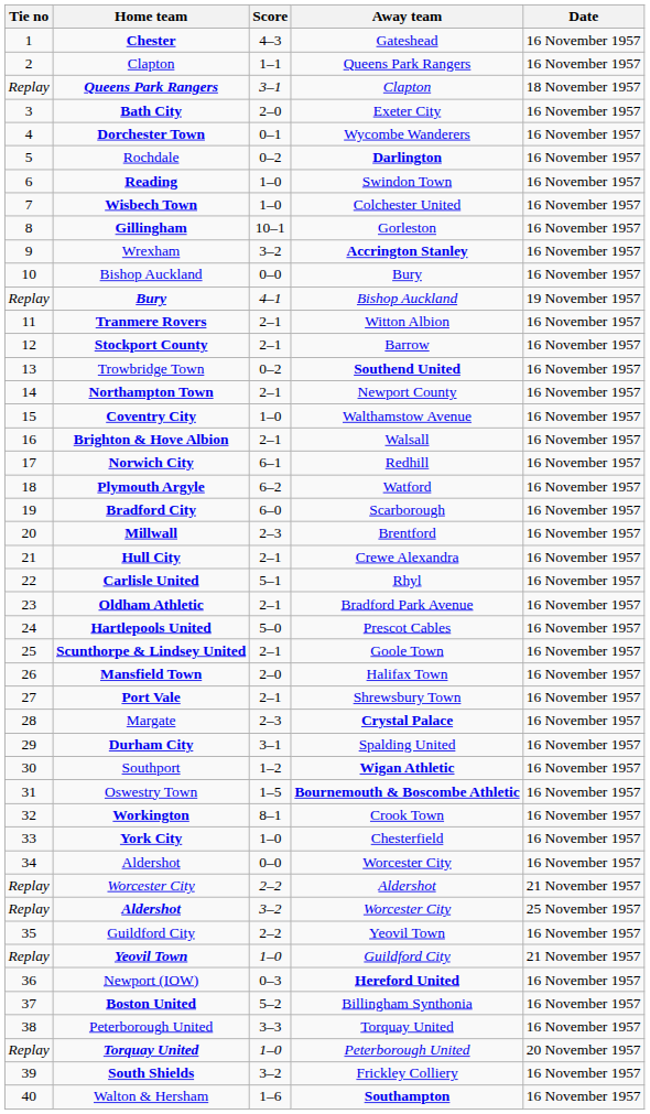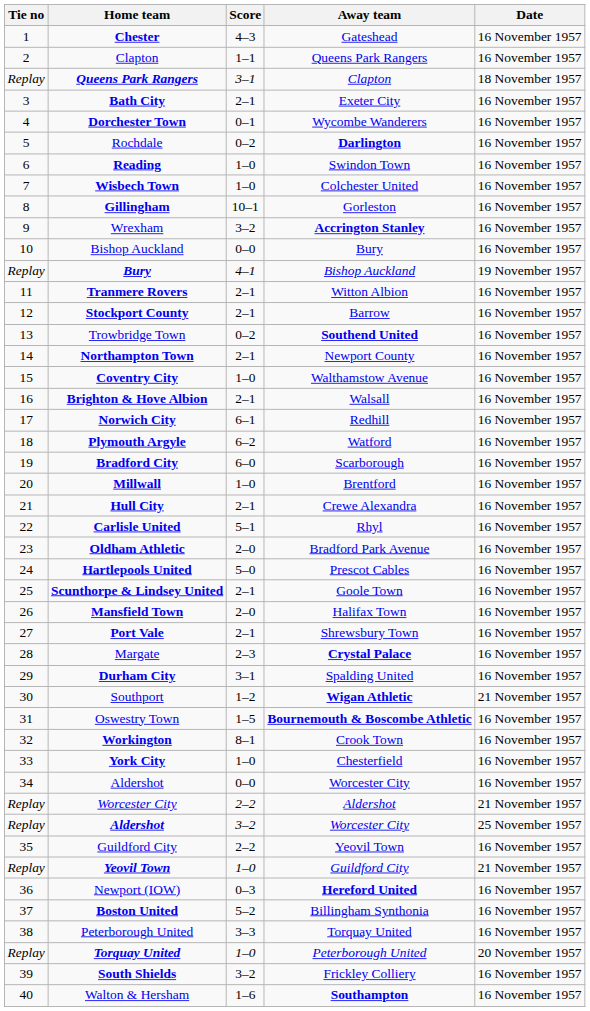Bath City | Score: 2–0 -> 2–1
Millwall | Score: 2–3 -> 1–0
Oldham Athletic | Score: 2–1 -> 2–0
Southport | Date: 16 November 1957 -> 21 November 1957
